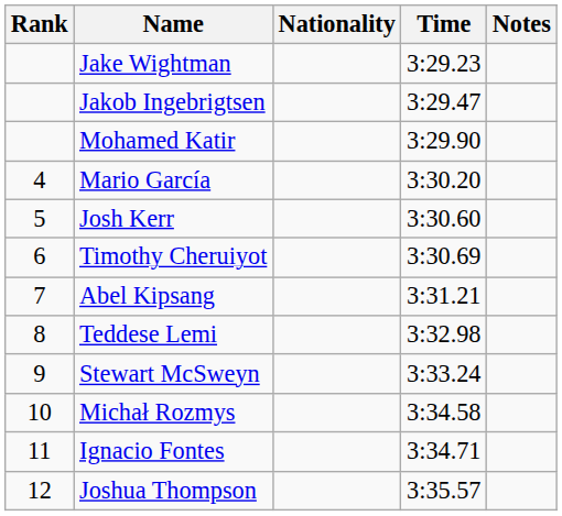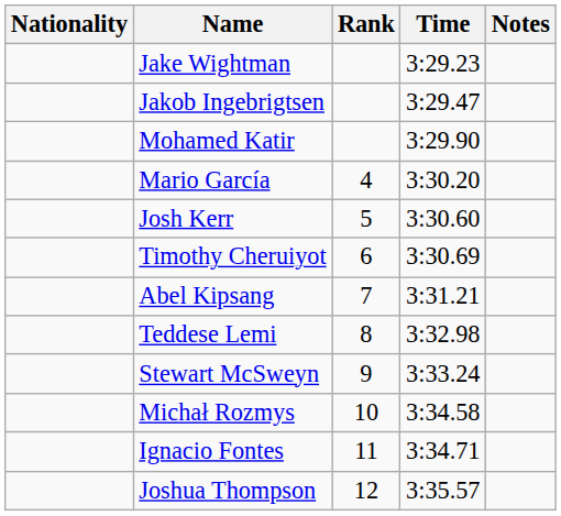columns swapped: Rank <-> Nationality
